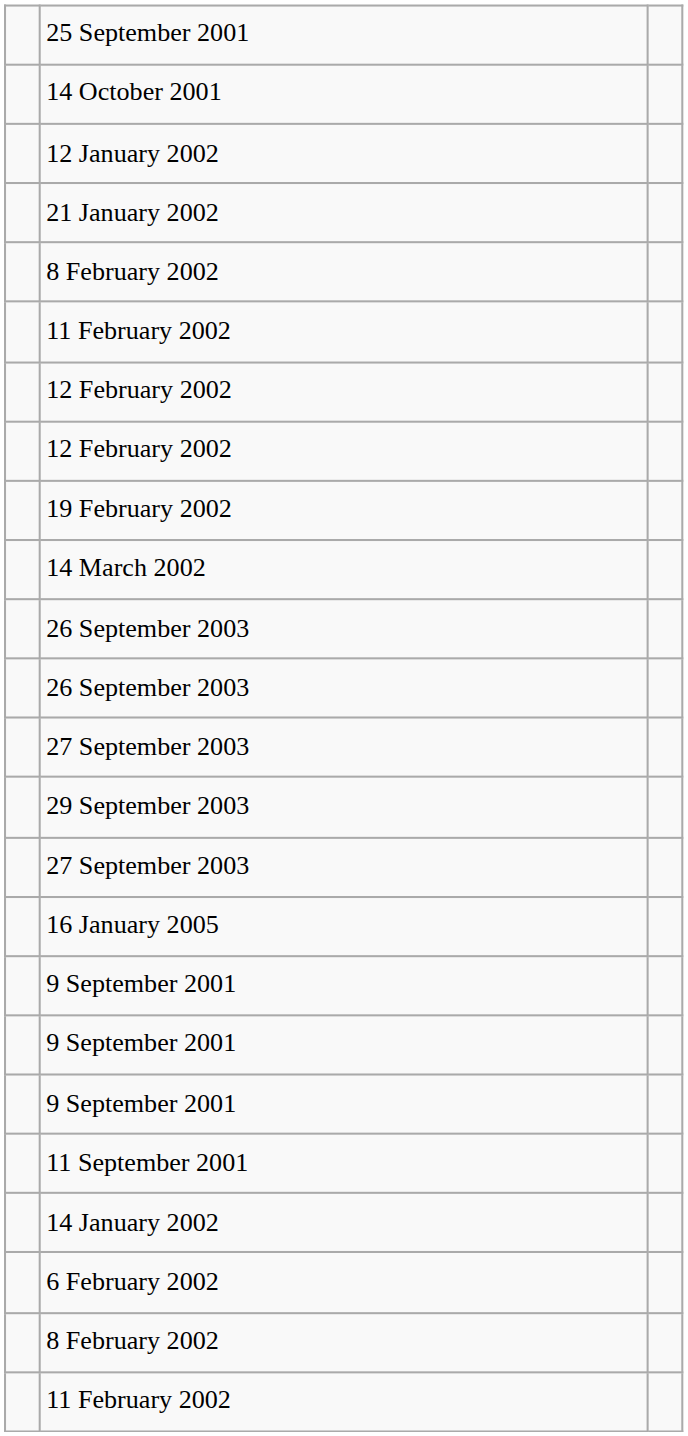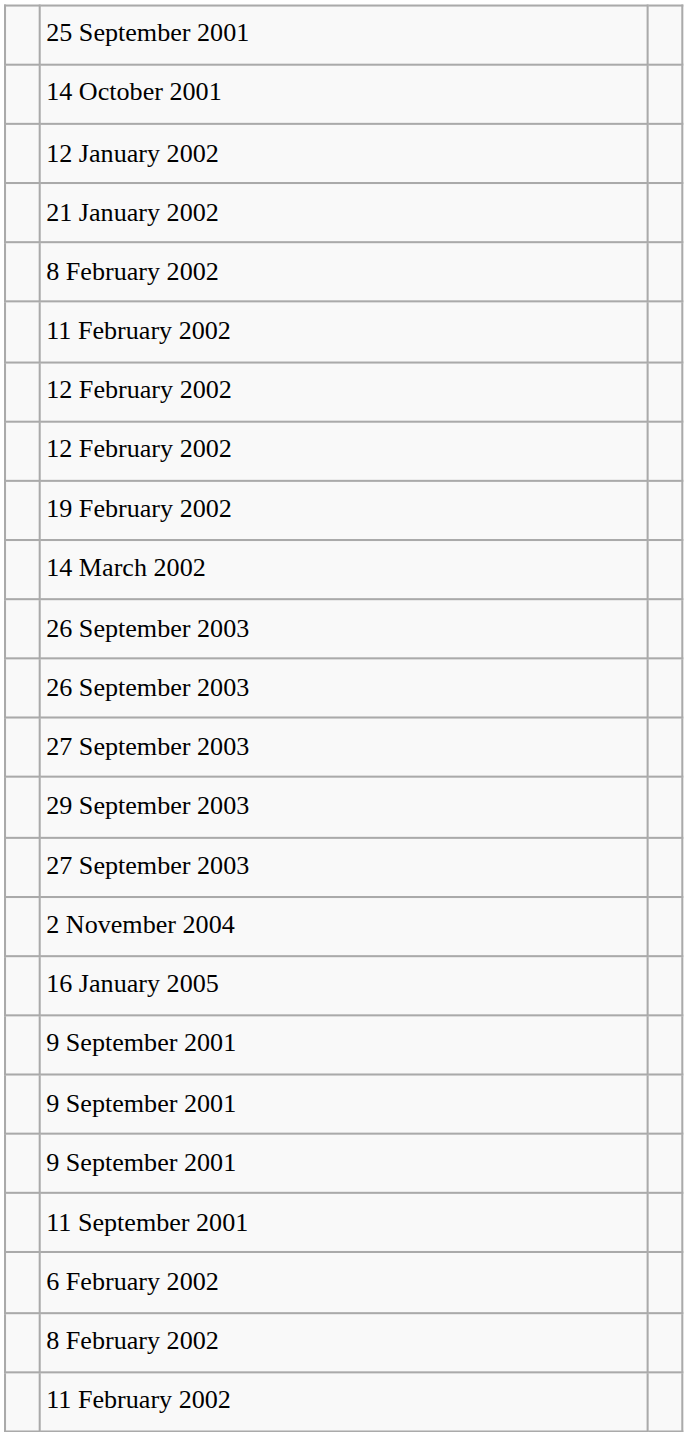+ row: 2 November 2004
- row: 14 January 2002
